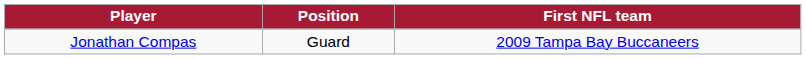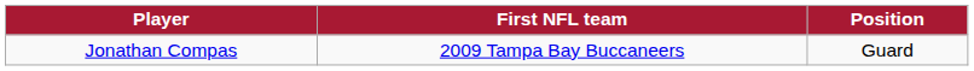columns swapped: Position <-> First NFL team
